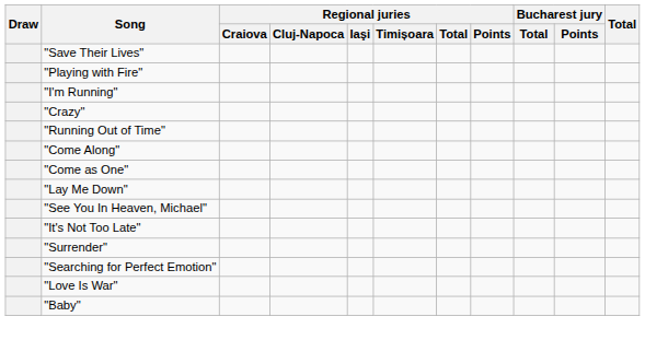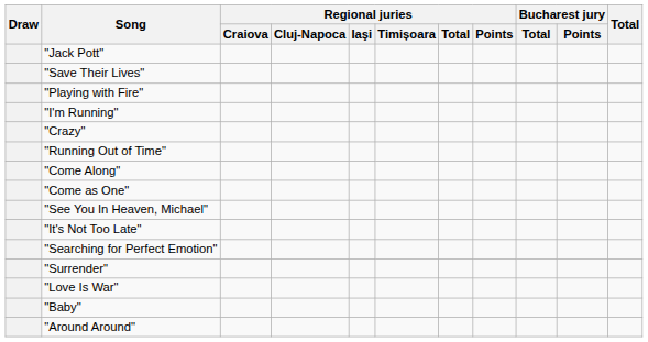+ row: "Jack Pott"
- row: "Lay Me Down"
rows swapped: "Searching for Perfect Emotion" <-> "Surrender"
+ row: "Around Around"
